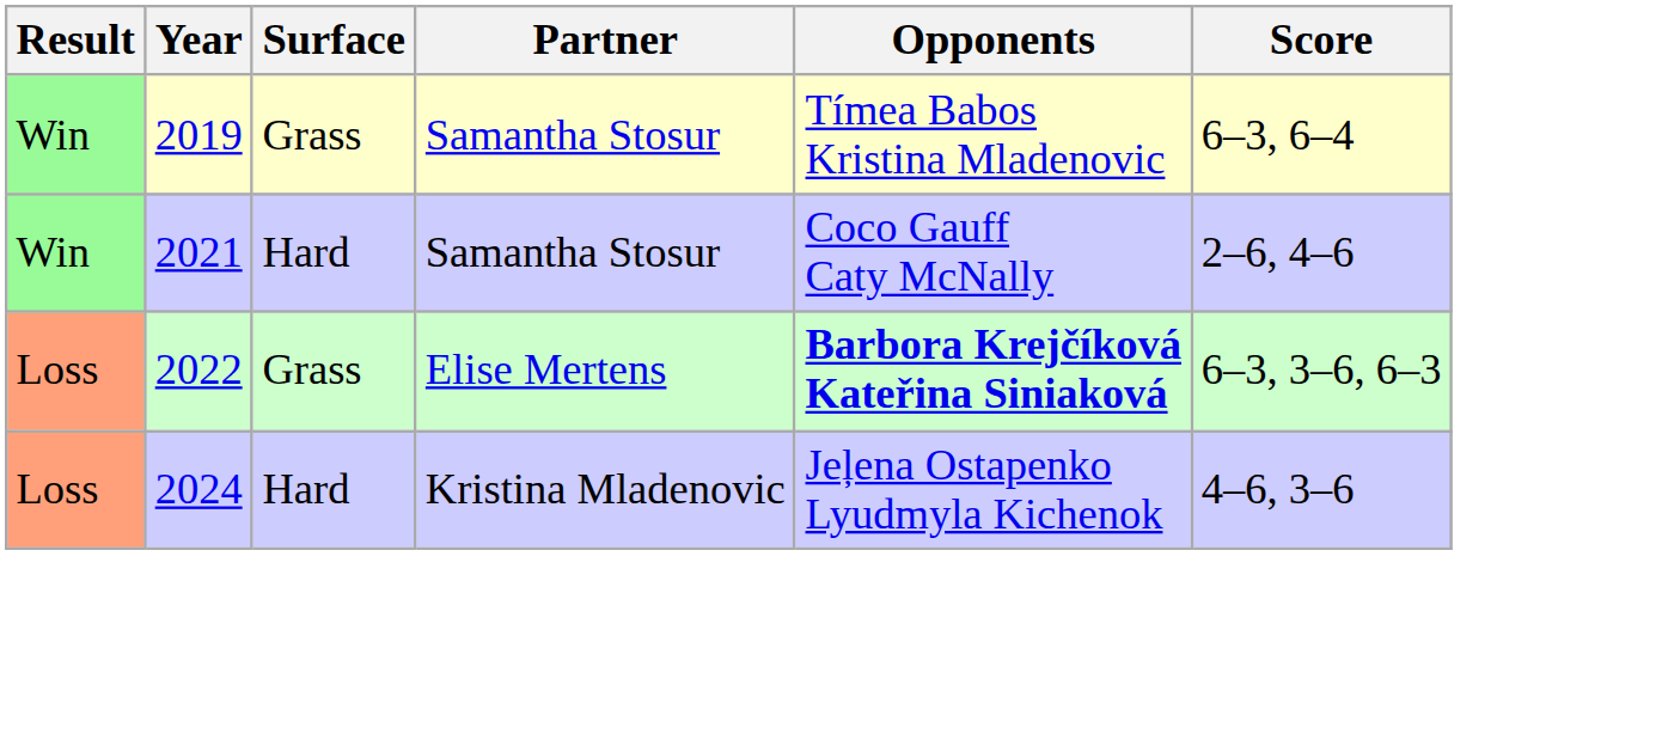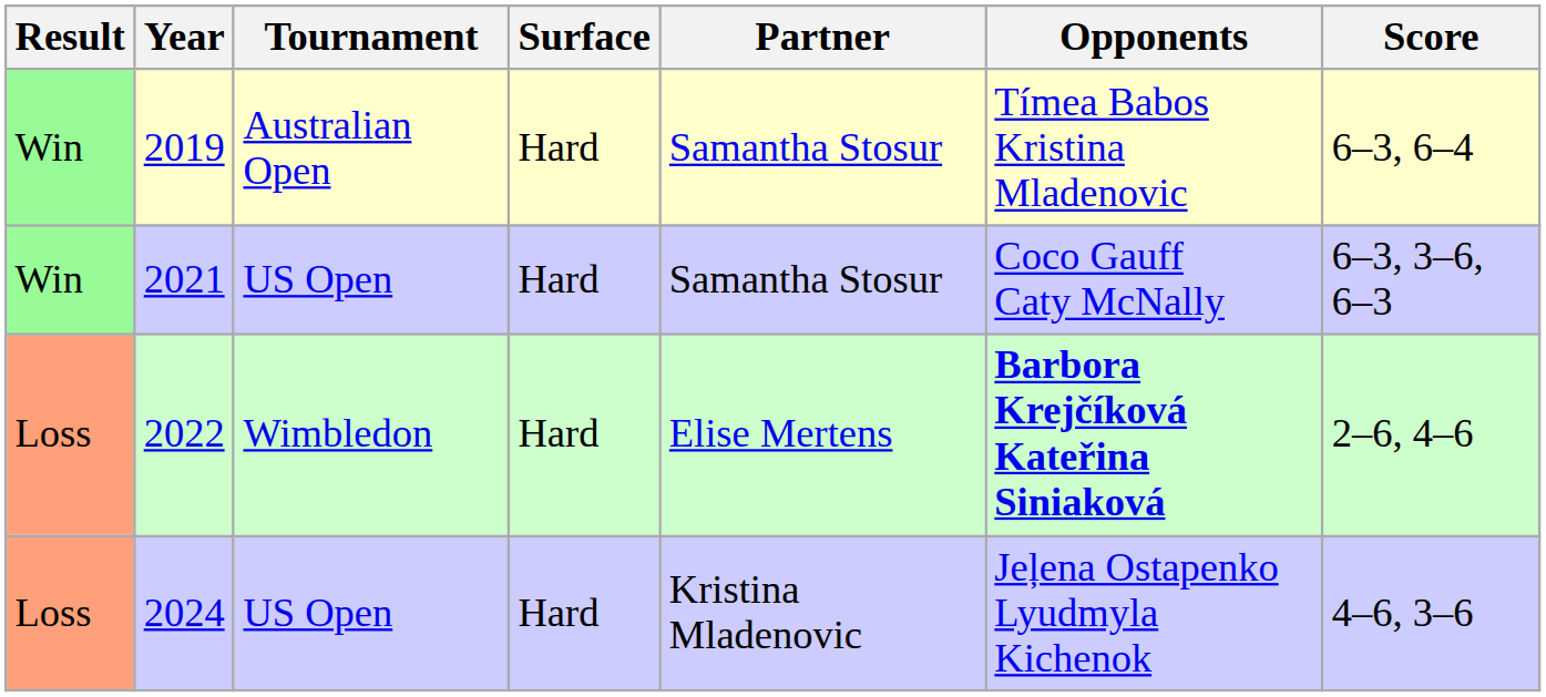+ column: Tournament | Australian Open | US Open | Wimbledon | US Open
2019 | Surface: Grass -> Hard
2021 | Score: 2–6, 4–6 -> 6–3, 3–6, 6–3
2022 | Surface: Grass -> Hard
2022 | Score: 6–3, 3–6, 6–3 -> 2–6, 4–6
